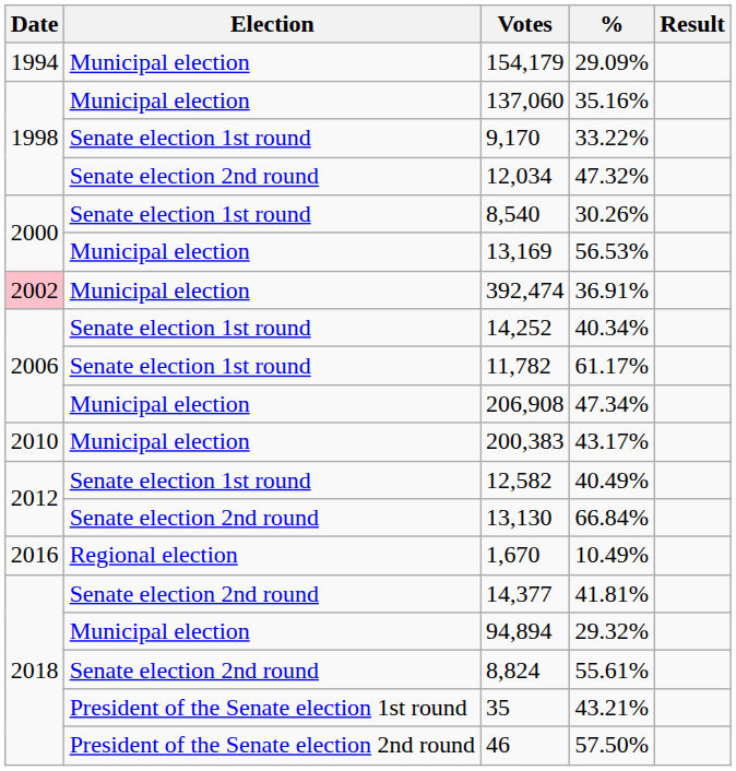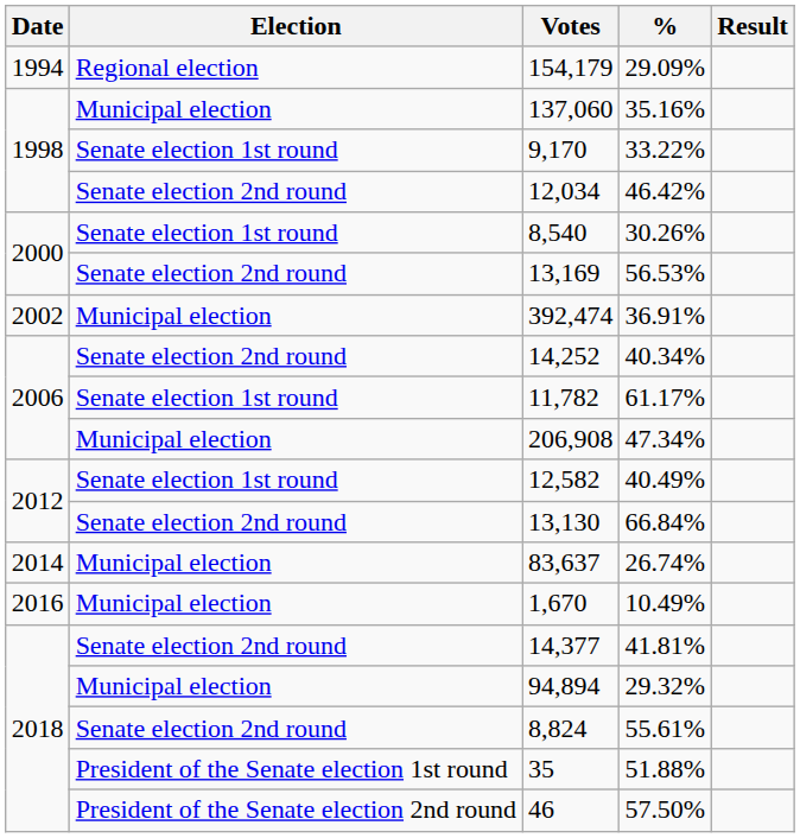154,179 | Election: Municipal election -> Regional election
12,034 | %: 47.32% -> 46.42%
13,169 | Election: Municipal election -> Senate election 2nd round
392,474 | Date: pink background -> no background
14,252 | Election: Senate election 1st round -> Senate election 2nd round
- row: 2010 | Municipal election | 200,383 | 43.17%
+ row: 2014 | Municipal election | 83,637 | 26.74%
1,670 | Election: Regional election -> Municipal election
35 | %: 43.21% -> 51.88%
